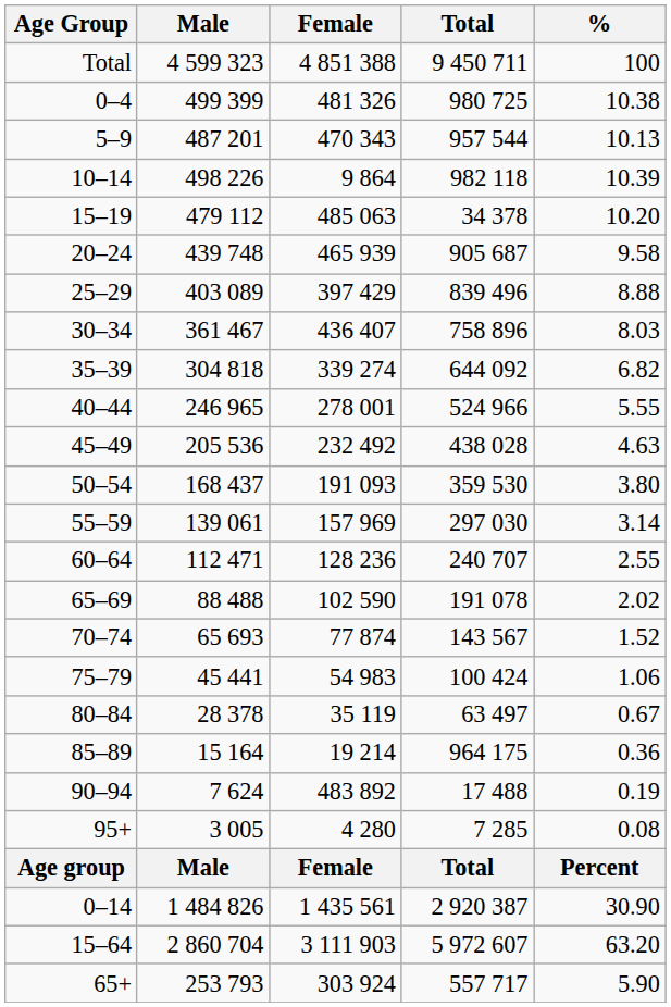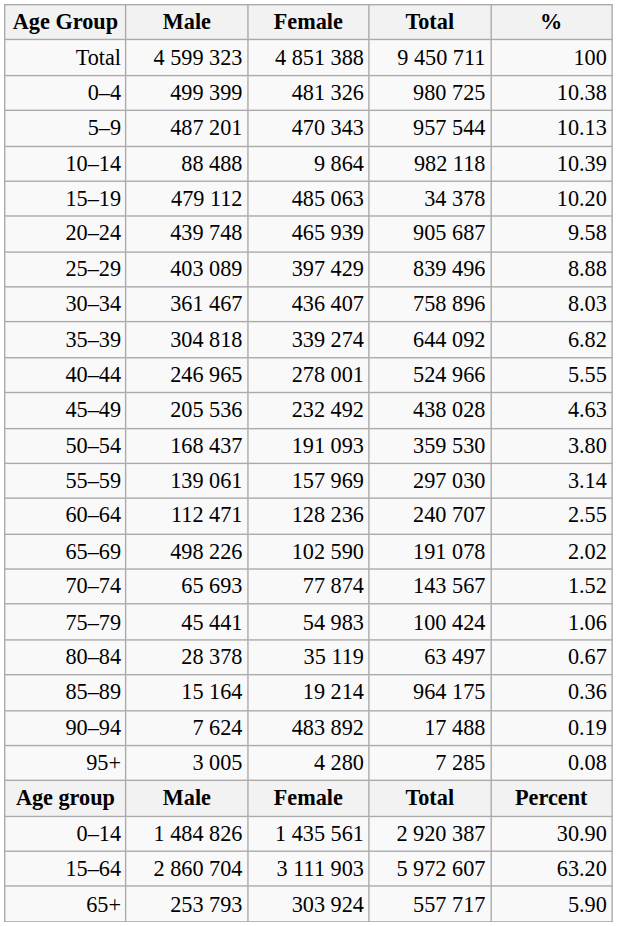10–14 | Male: 498 226 -> 88 488
65–69 | Male: 88 488 -> 498 226
